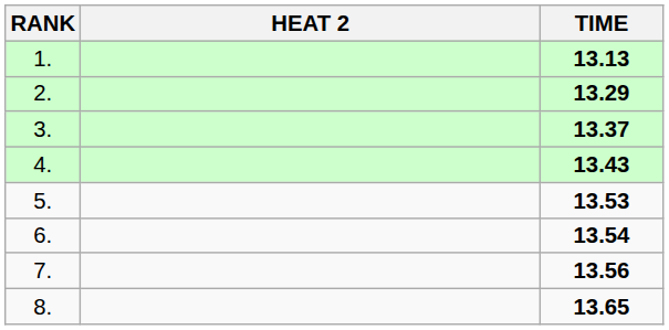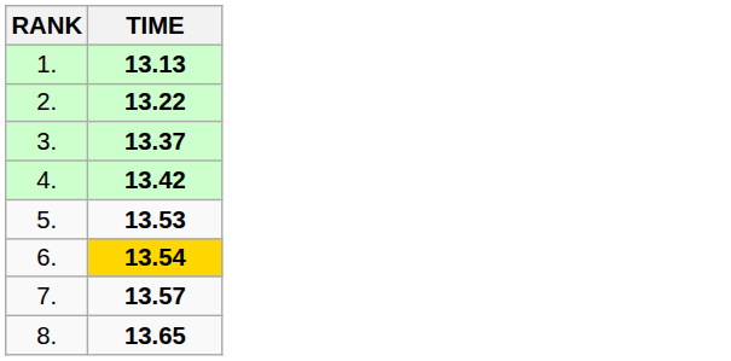- column: HEAT 2
2. | TIME: 13.29 -> 13.22
4. | TIME: 13.43 -> 13.42
6. | TIME: no background -> gold background
7. | TIME: 13.56 -> 13.57
